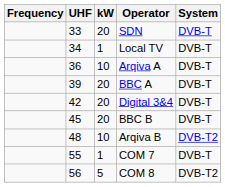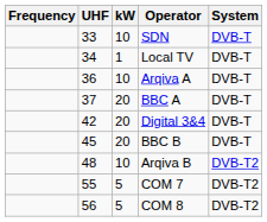SDN | kW: 20 -> 10
BBC A | UHF: 39 -> 37
COM 7 | kW: 1 -> 5
COM 7 | System: DVB-T -> DVB-T2
